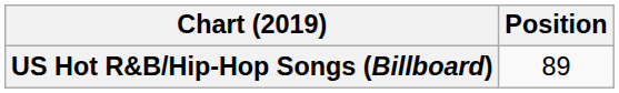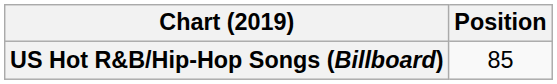US Hot R&B/Hip-Hop Songs (Billboard) | Position: 89 -> 85
